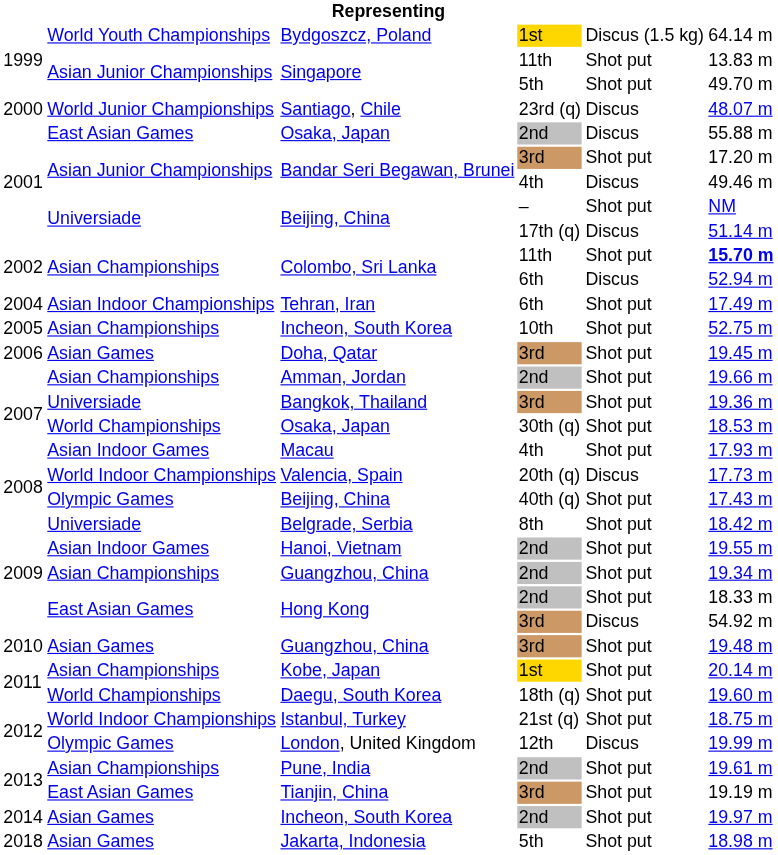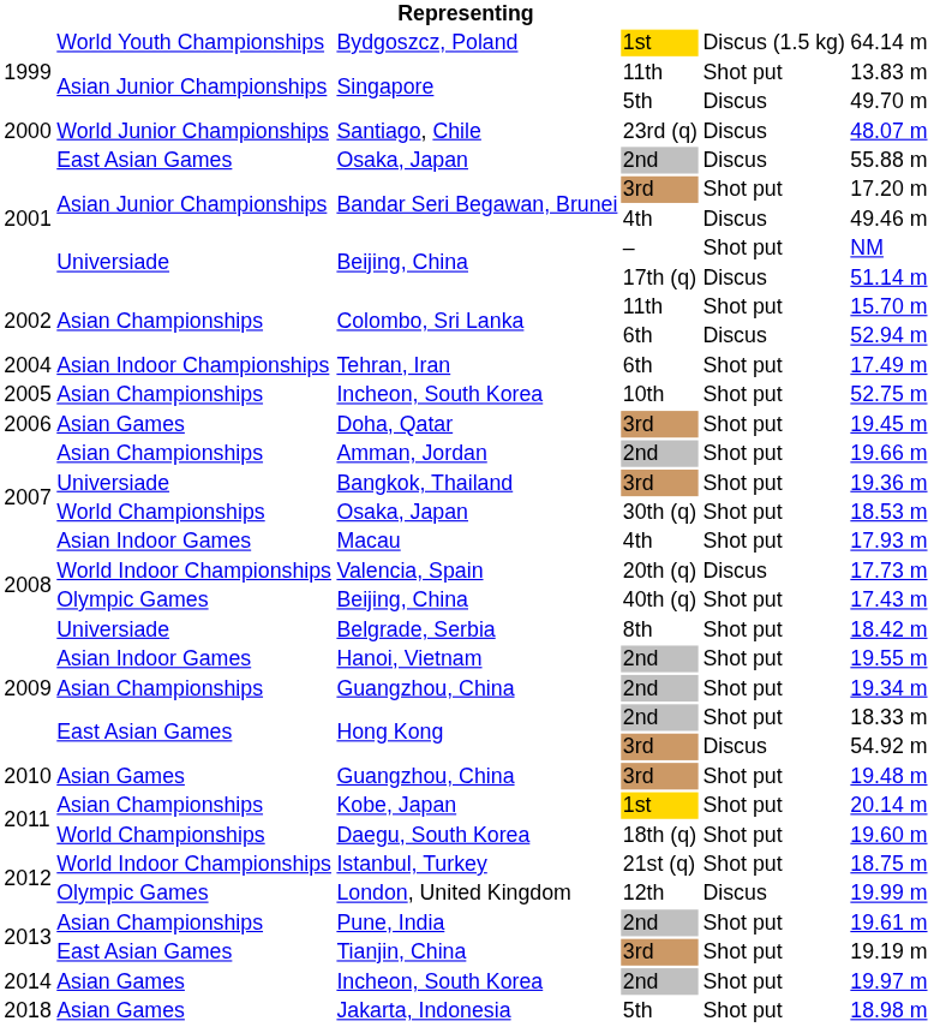Singapore / 5th | column 5: Shot put -> Discus
Colombo, Sri Lanka / 11th | column 6: bold -> normal
